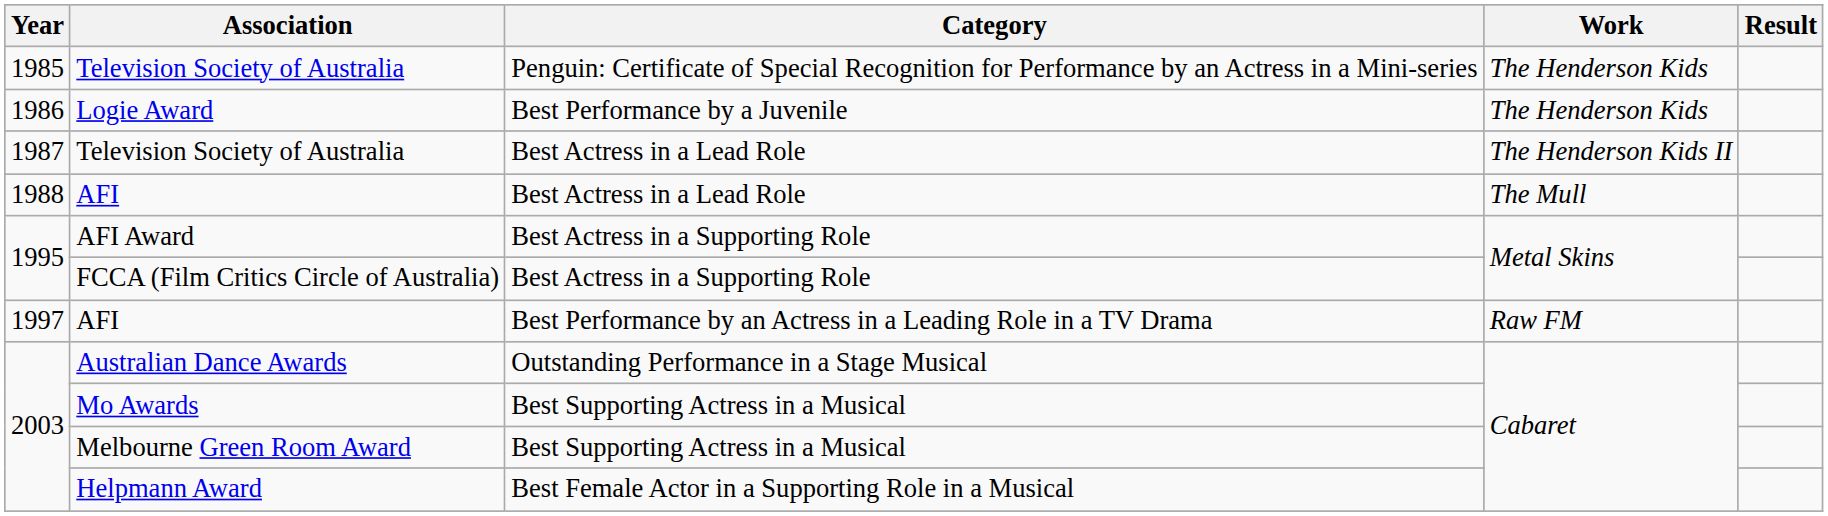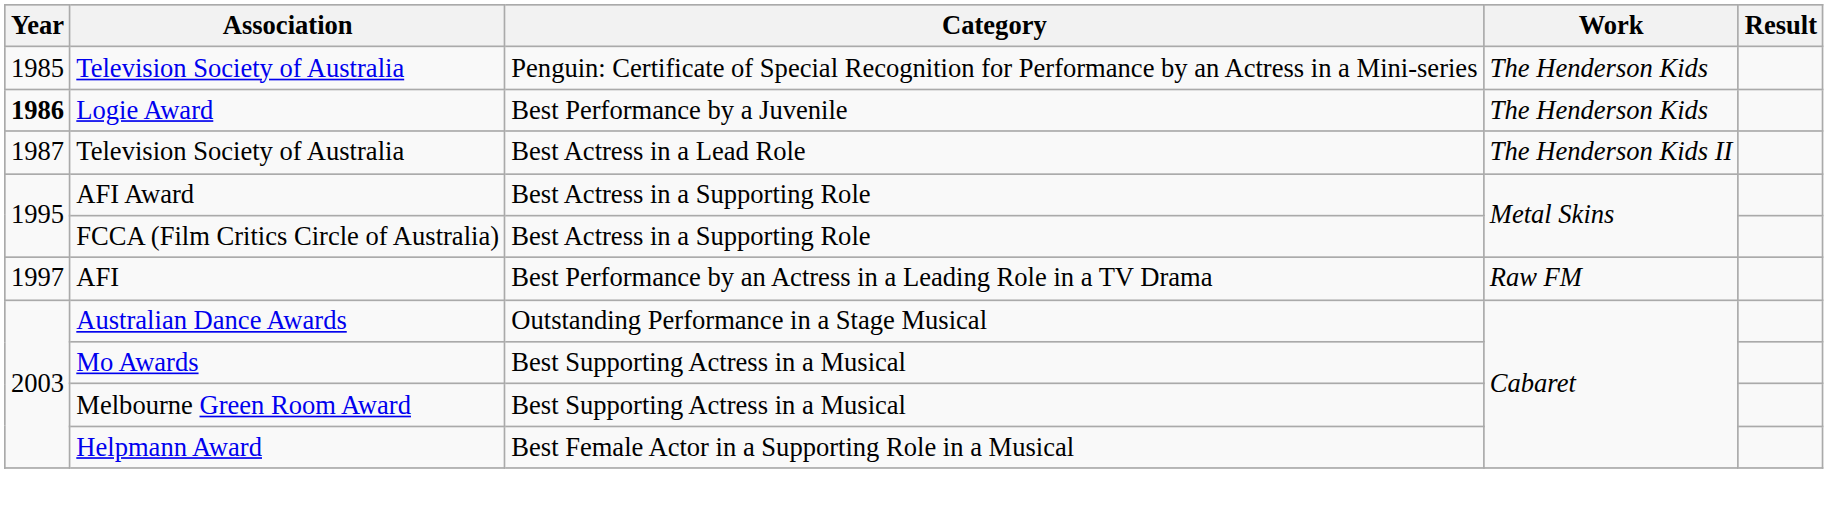Logie Award | Year: normal -> bold
- row: 1988 | AFI | Best Actress in a Lead Role | The Mull
